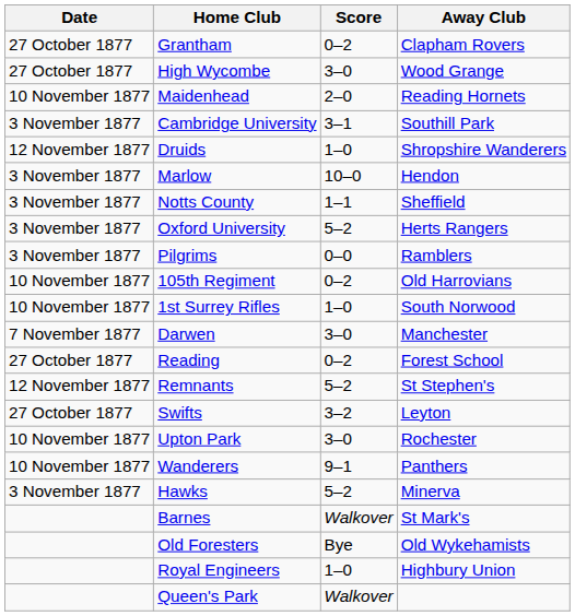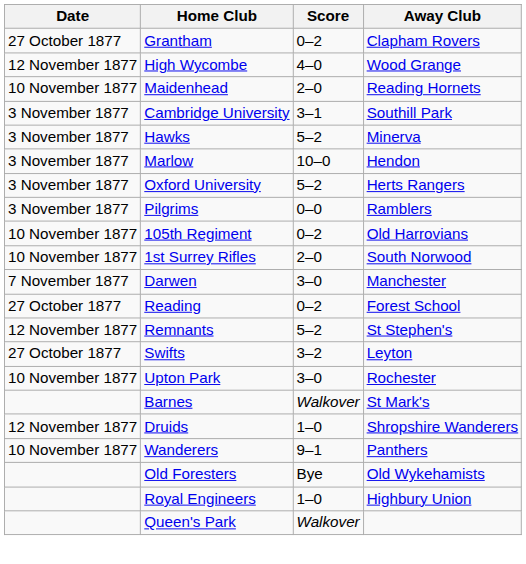High Wycombe | Date: 27 October 1877 -> 12 November 1877
High Wycombe | Score: 3–0 -> 4–0
rows swapped: Hawks <-> Druids
- row: 3 November 1877 | Notts County | 1–1 | Sheffield
1st Surrey Rifles | Score: 1–0 -> 2–0
rows swapped: Wanderers <-> Barnes
